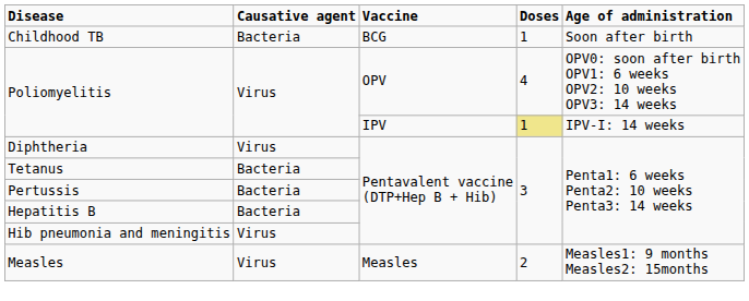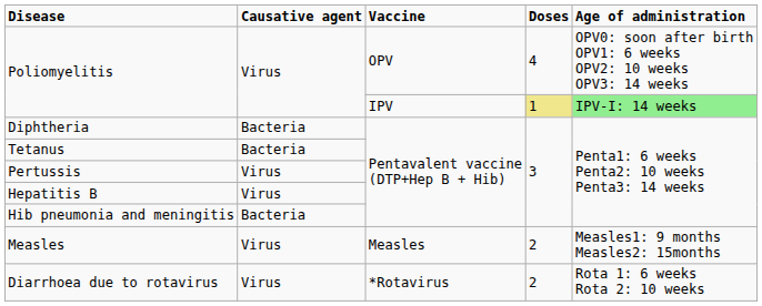- row: Childhood TB | Bacteria | BCG | 1 | Soon after birth
Poliomyelitis / IPV | Age of administration: no background -> lightgreen background
Diphtheria | Causative agent: Virus -> Bacteria
Pertussis | Causative agent: Bacteria -> Virus
Hepatitis B | Causative agent: Bacteria -> Virus
Hib pneumonia and meningitis | Causative agent: Virus -> Bacteria
+ row: Diarrhoea due to rotavirus | Virus | *Rotavirus | 2 | Rota 1: 6 weeks Rota 2: 10 weeks
